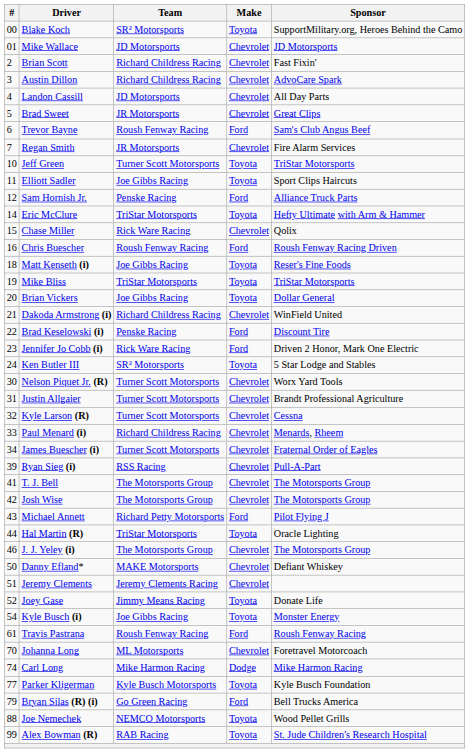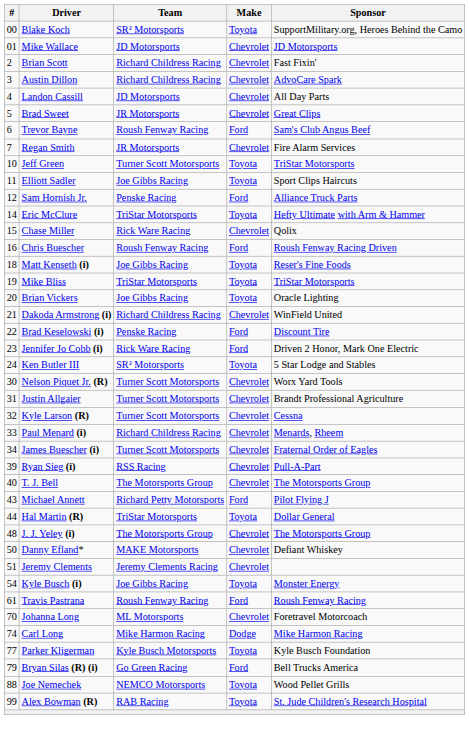Brian Vickers | Sponsor: Dollar General -> Oracle Lighting
T. J. Bell | #: 41 -> 40
- row: 42 | Josh Wise | The Motorsports Group | Chevrolet | The Motorsports Group
Hal Martin (R) | Sponsor: Oracle Lighting -> Dollar General
J. J. Yeley (i) | #: 46 -> 48
- row: 52 | Joey Gase | Jimmy Means Racing | Toyota | Donate Life
